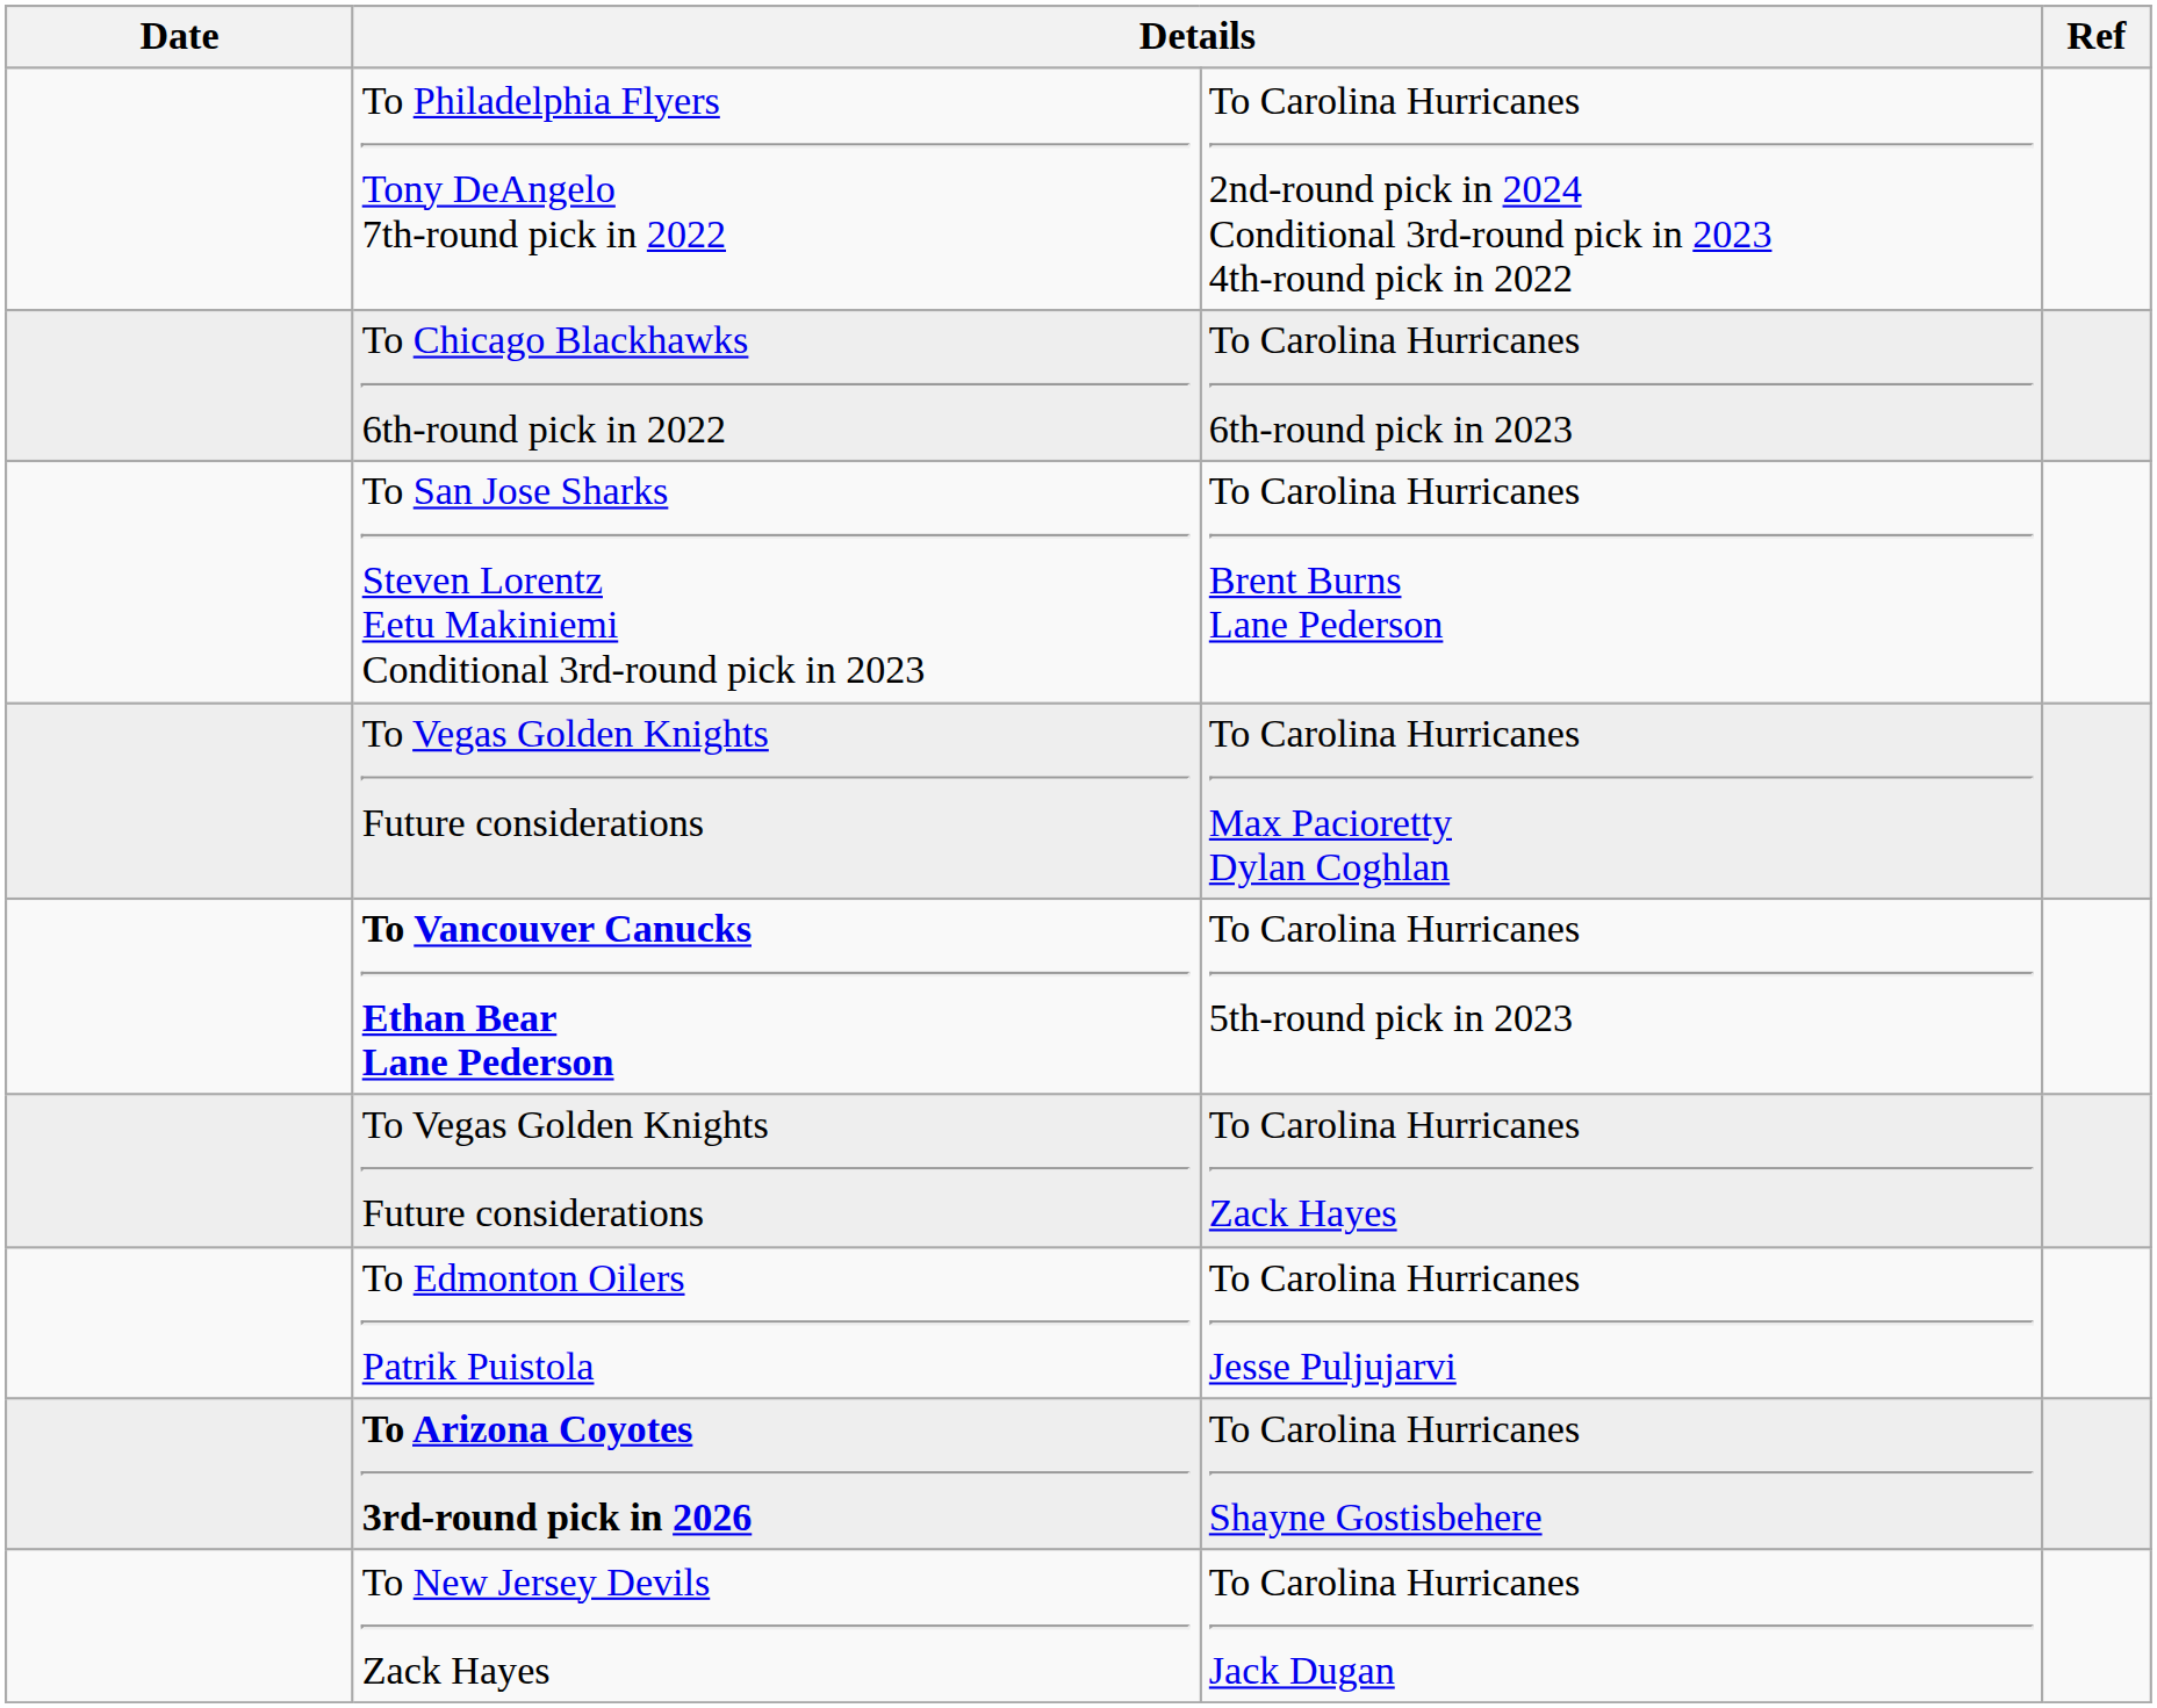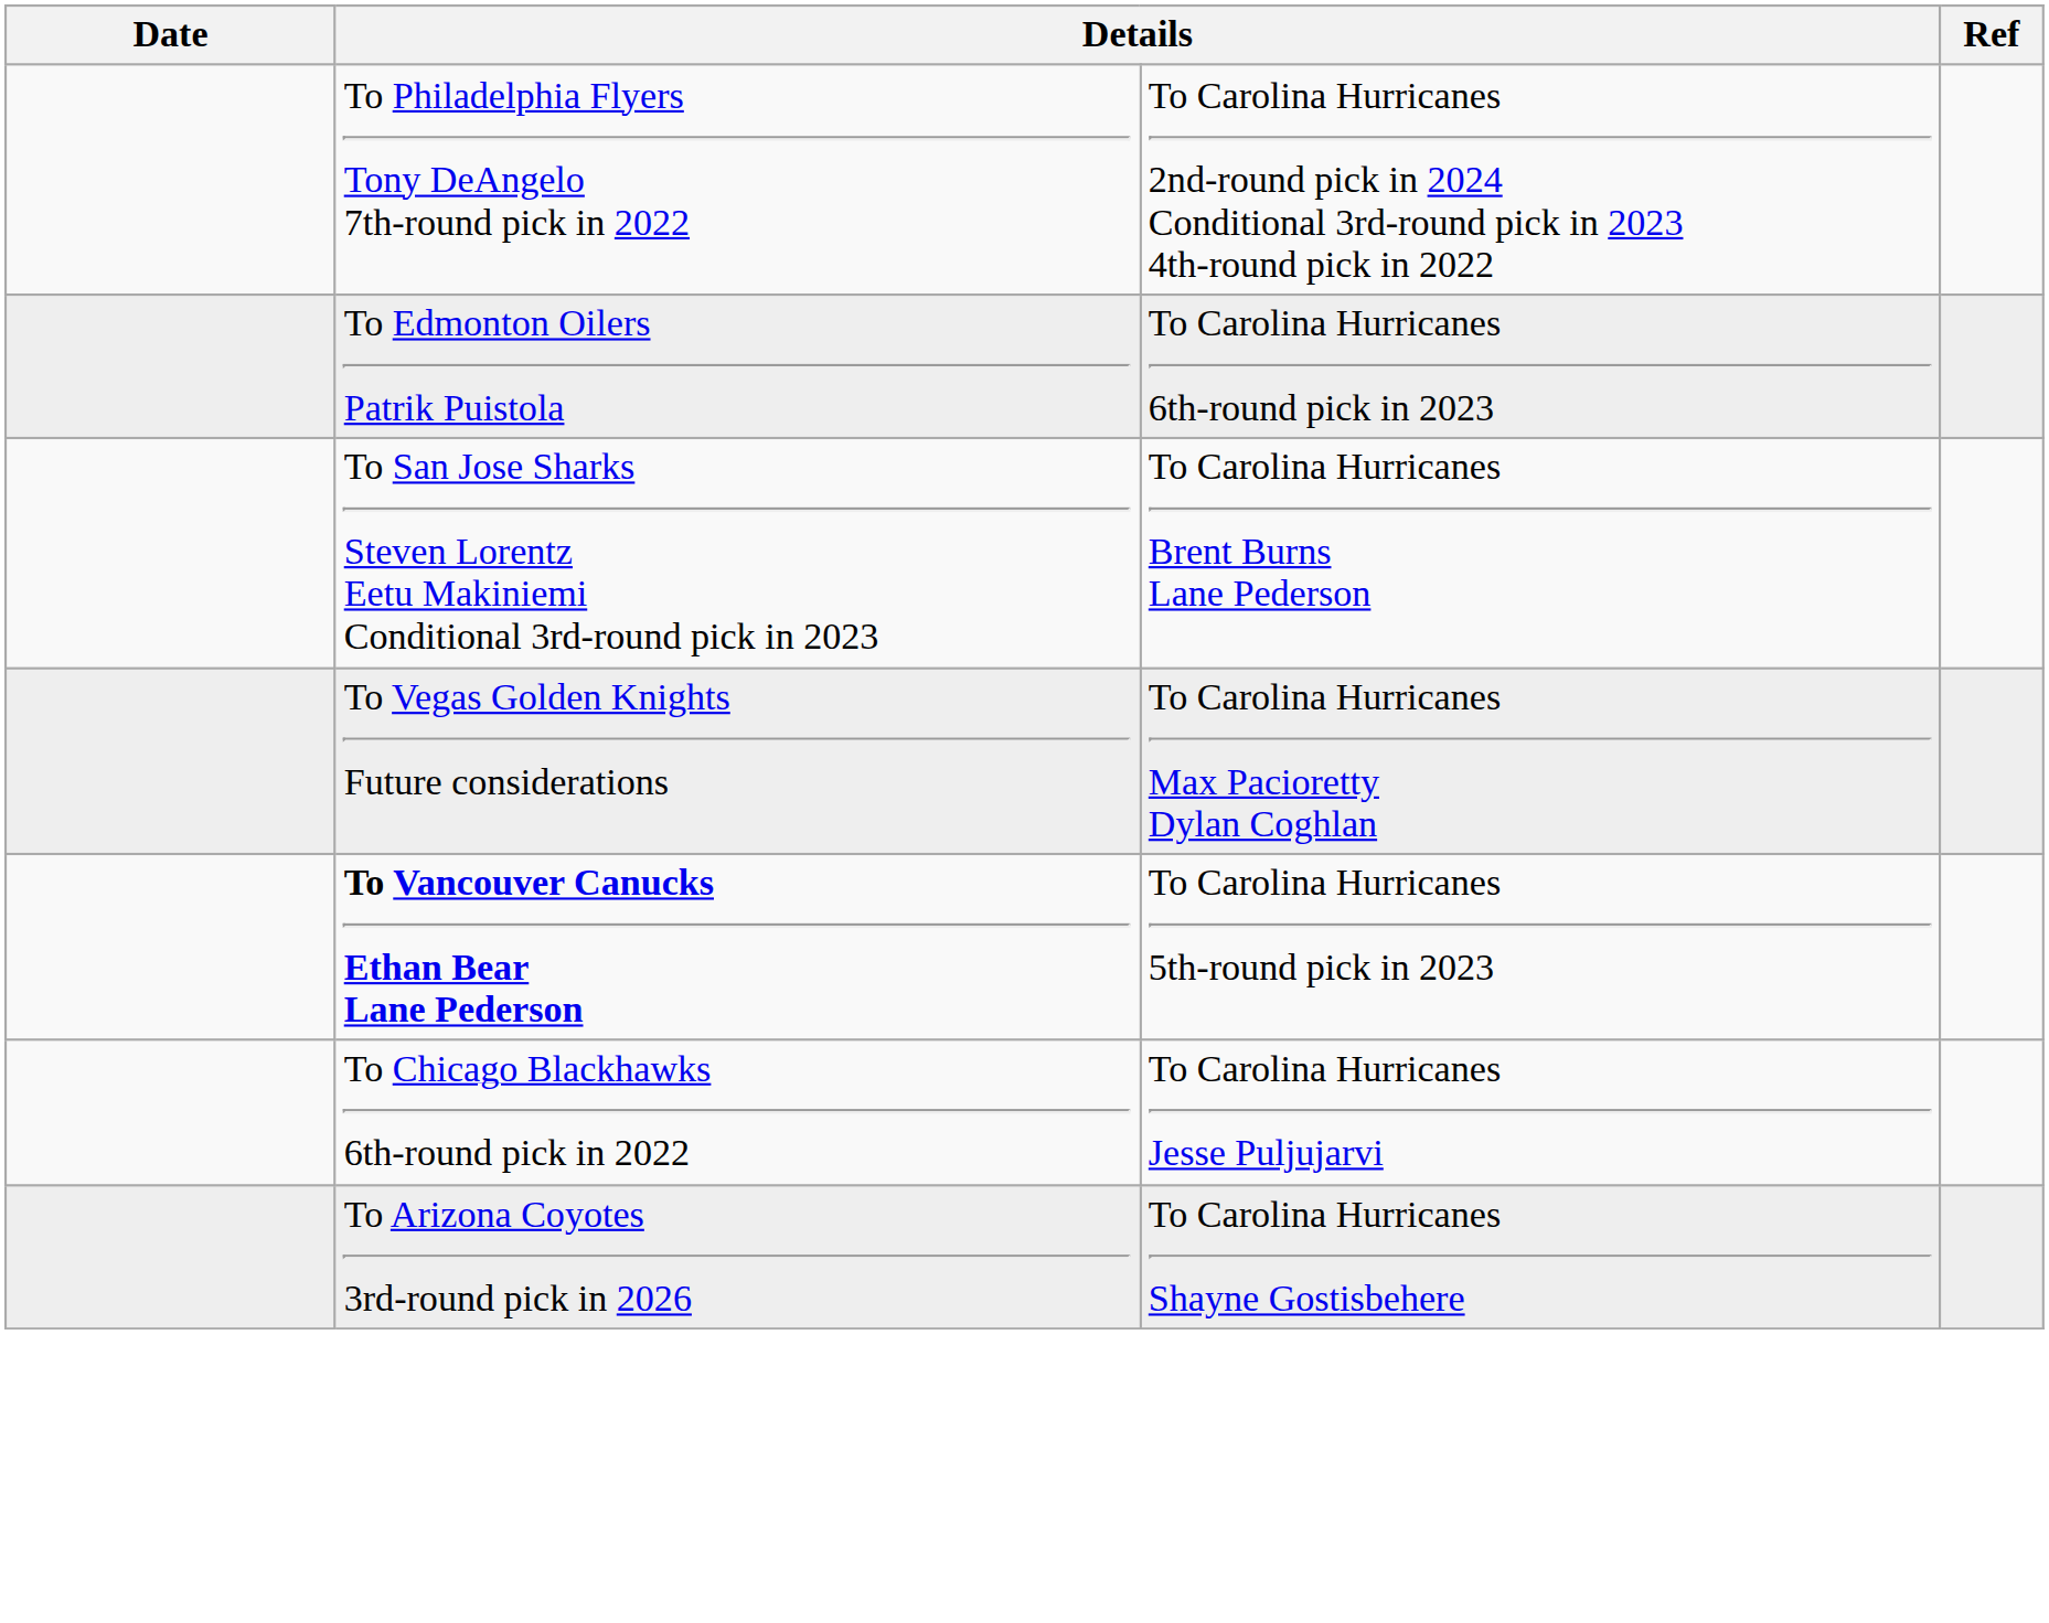To Carolina Hurricanes 6th-round pick in 2023 | column 2: To Chicago Blackhawks 6th-round pick in 2022 -> To Edmonton Oilers Patrik Puistola
- row: To Vegas Golden Knights Future considerations | To Carolina Hurricanes Zack Hayes
To Carolina Hurricanes Jesse Puljujarvi | column 2: To Edmonton Oilers Patrik Puistola -> To Chicago Blackhawks 6th-round pick in 2022
To Carolina Hurricanes Shayne Gostisbehere | column 2: bold -> normal
- row: To New Jersey Devils Zack Hayes | To Carolina Hurricanes Jack Dugan
